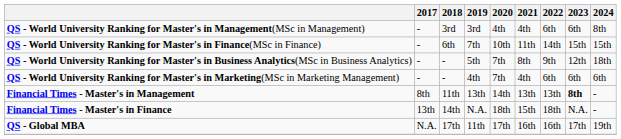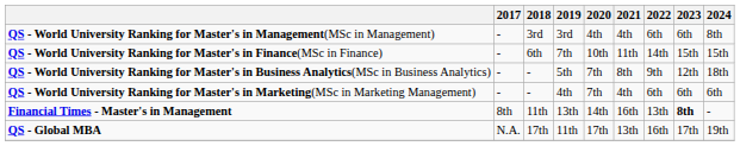Financial Times - Master's in Management | 2021: 13th -> 16th
- row: Financial Times - Master's in Finance | 13th | 14th | N.A. | 18th | 15th | 18th | N.A. | -
QS - Global MBA | 2021: 16th -> 13th
